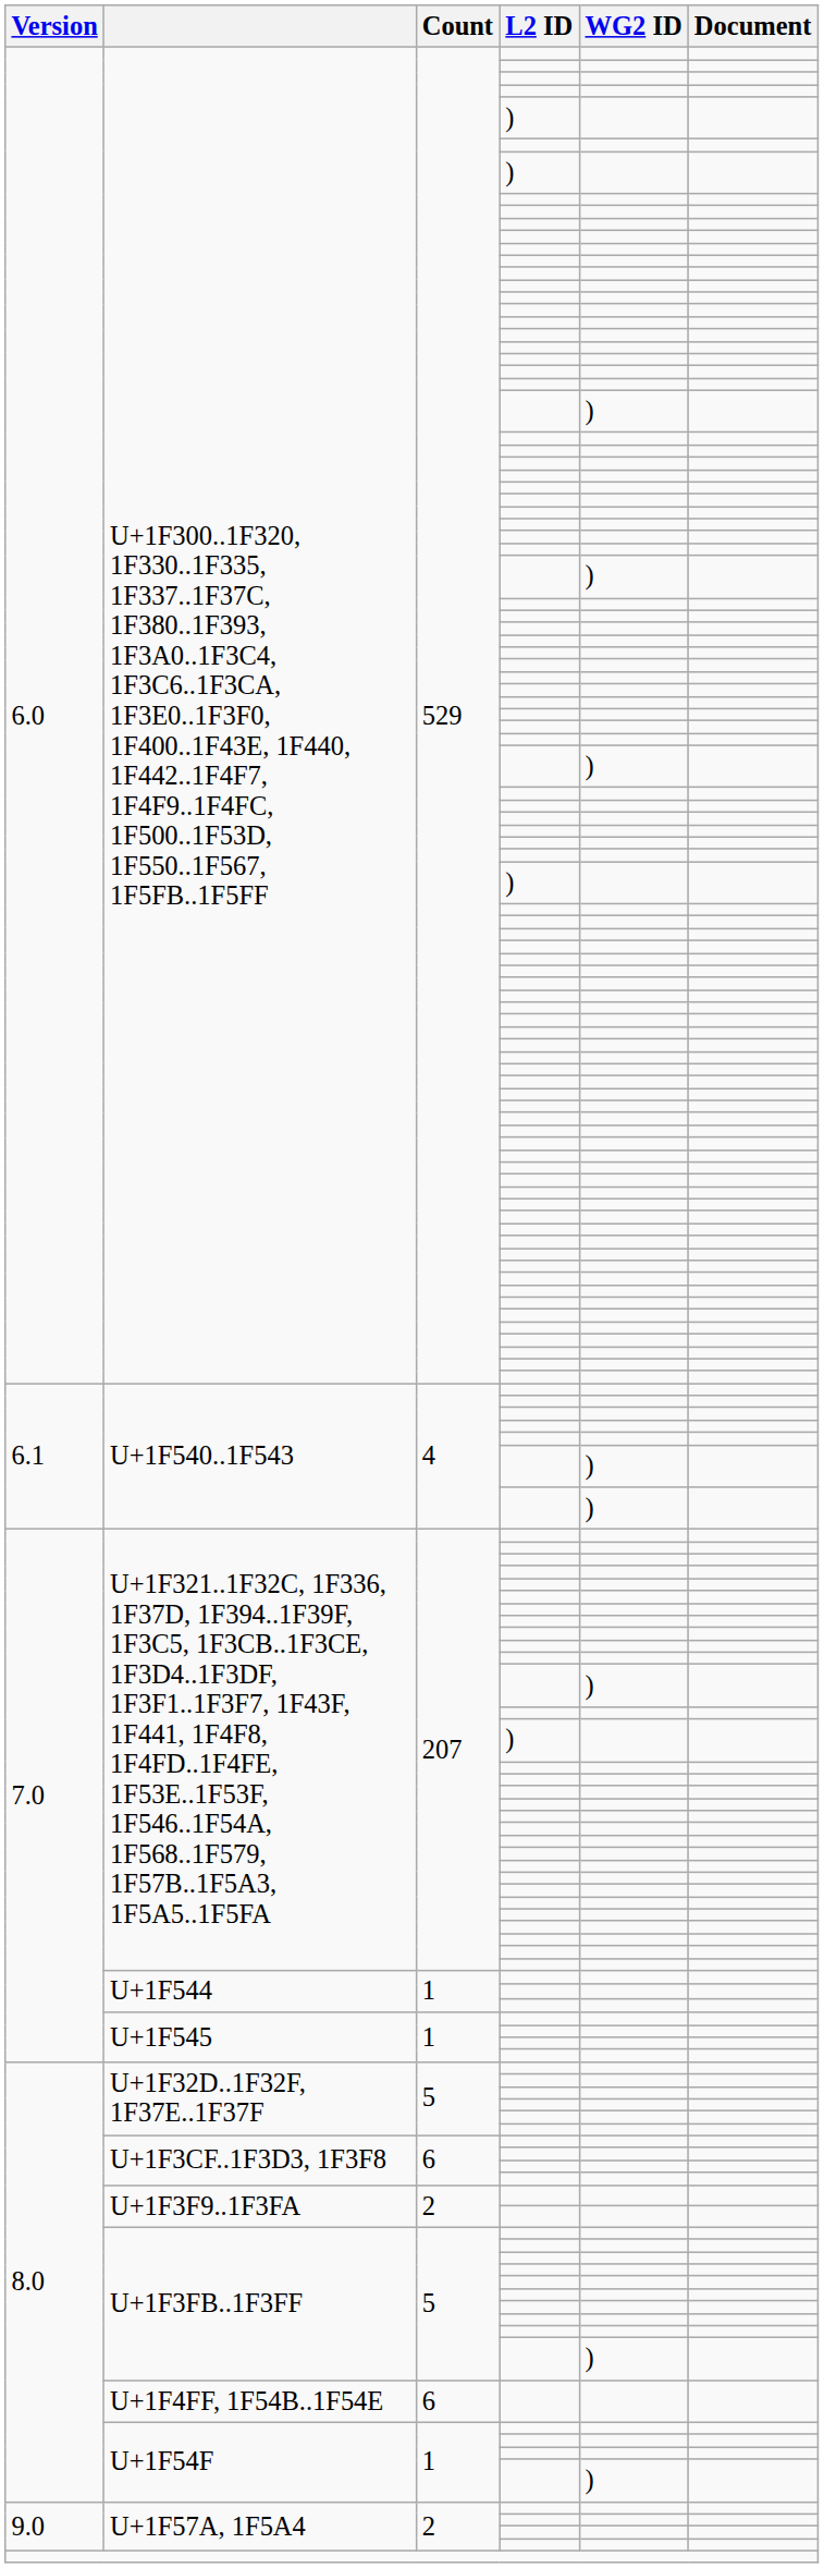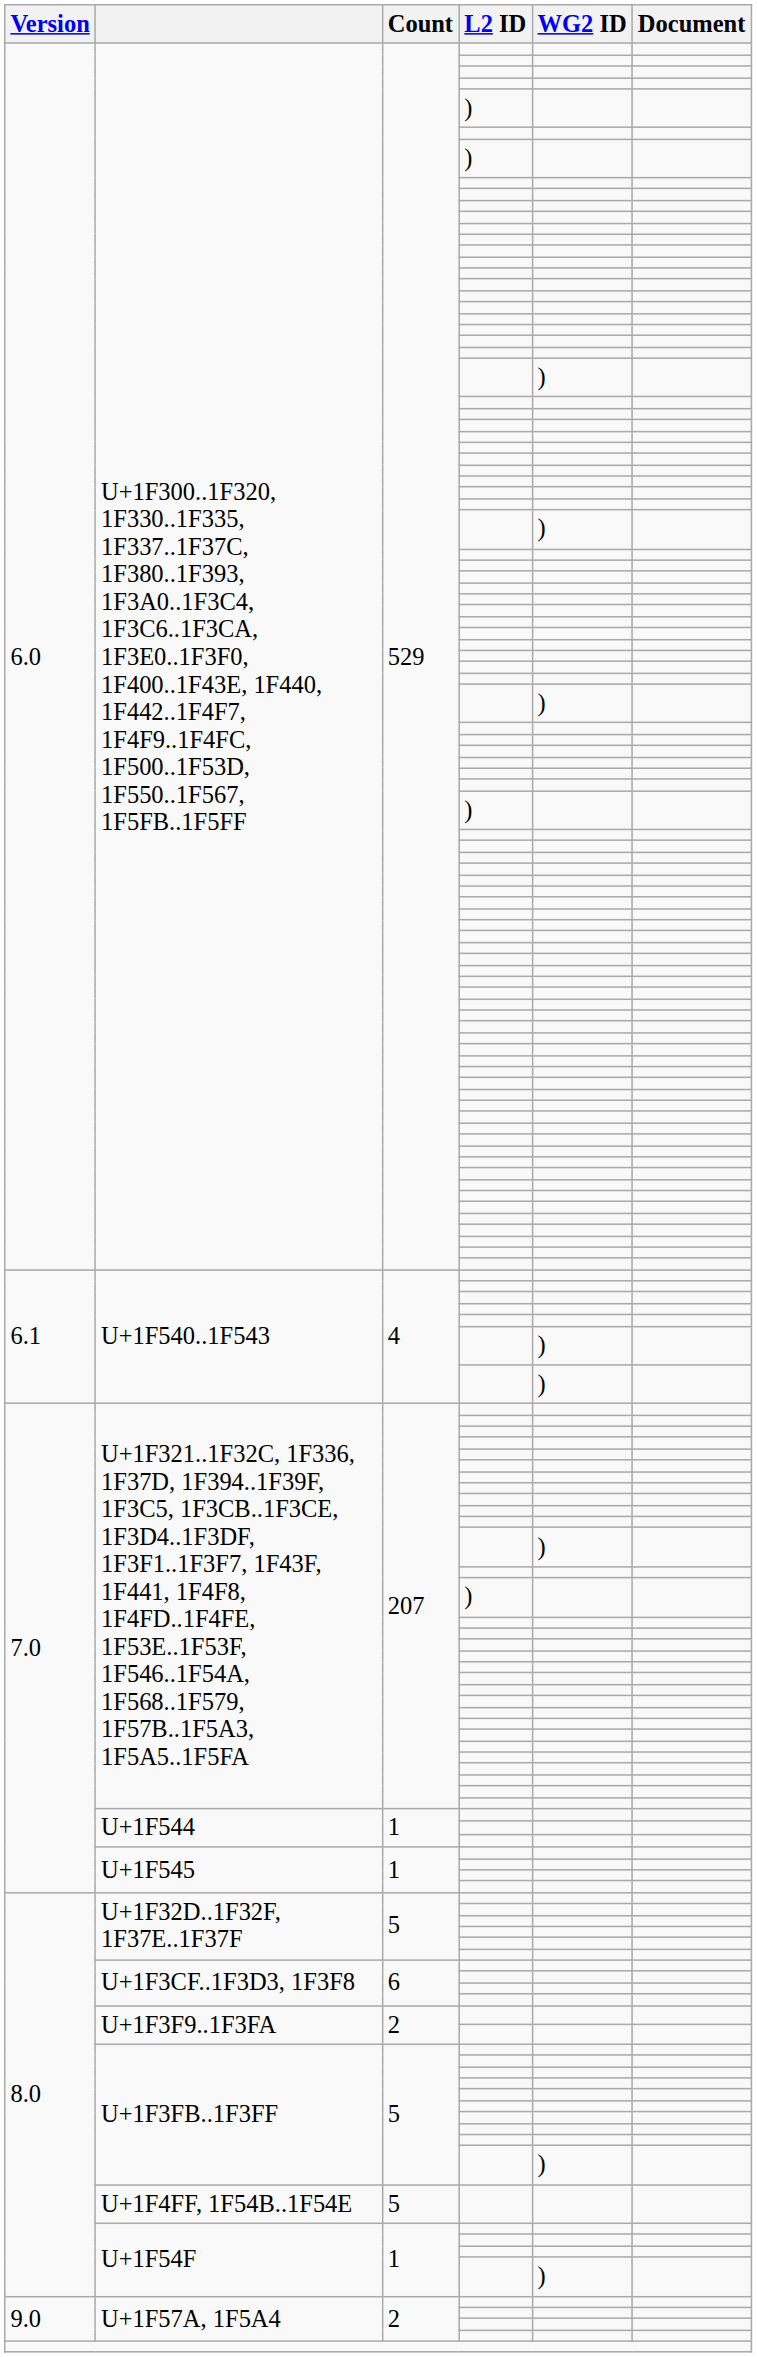U+1F4FF, 1F54B..1F54E | Count: 6 -> 5
